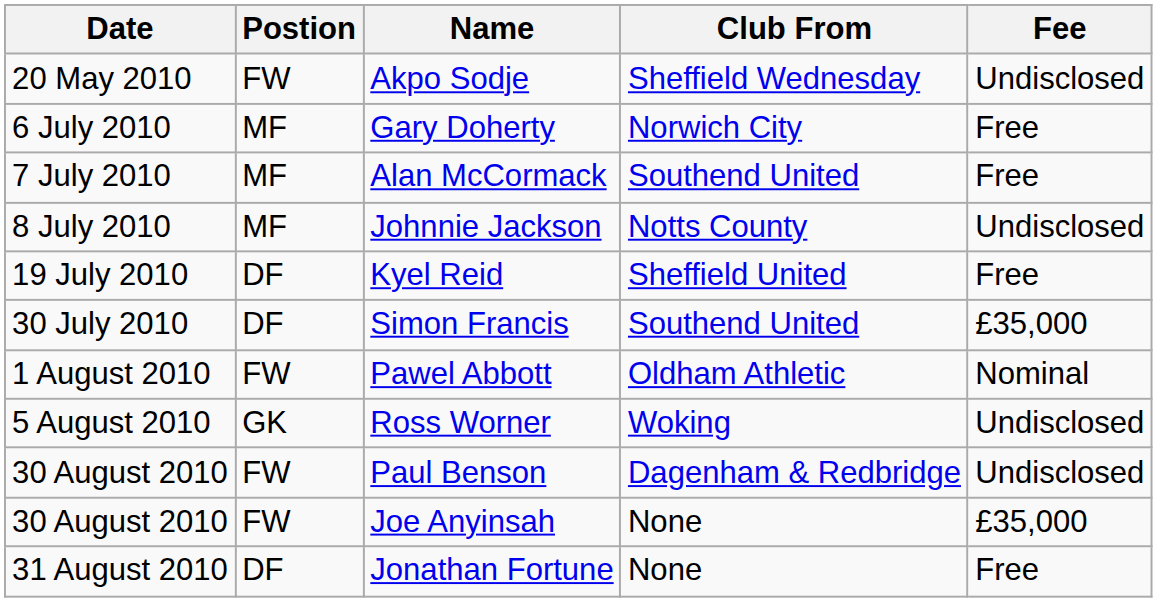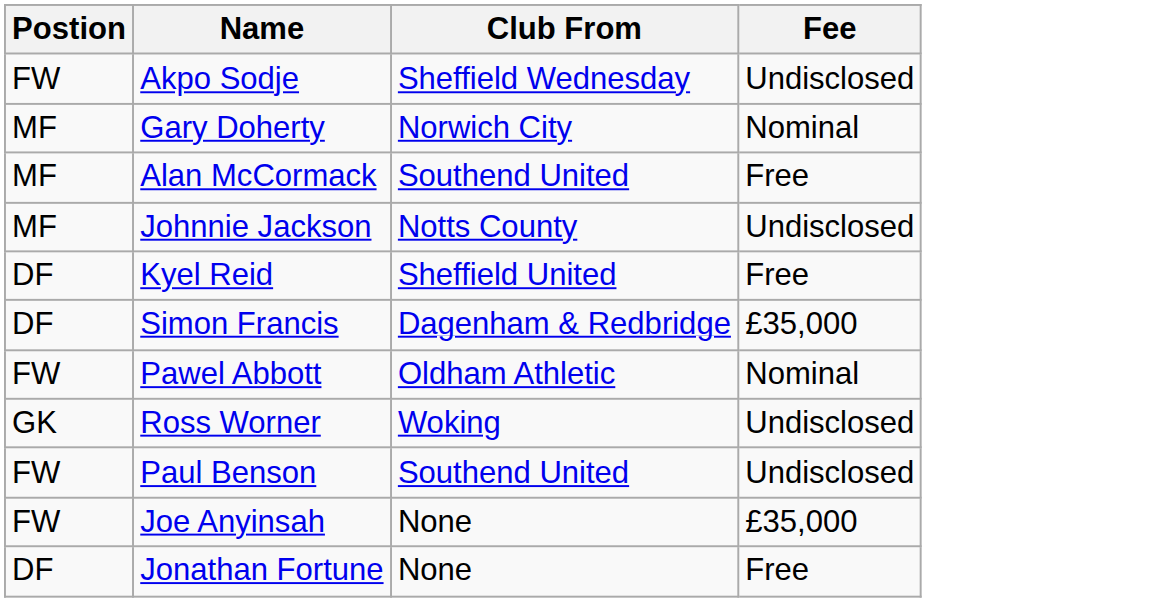- column: Date | 20 May 2010 | 6 July 2010 | 7 July 2010 | 8 July 2010 | 19 July 2010 | 30 July 2010 | 1 August 2010 | 5 August 2010 | 30 August 2010 | 30 August 2010 | 31 August 2010
Gary Doherty | Fee: Free -> Nominal
Simon Francis | Club From: Southend United -> Dagenham & Redbridge
Paul Benson | Club From: Dagenham & Redbridge -> Southend United
